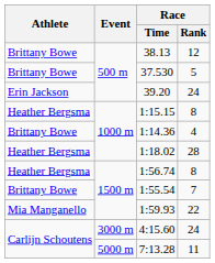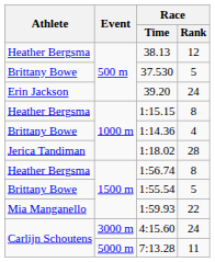38.13 | Athlete: Brittany Bowe -> Heather Bergsma
1:18.02 | Athlete: Heather Bergsma -> Jerica Tandiman
1:55.54 | Race / Rank: 7 -> 5
